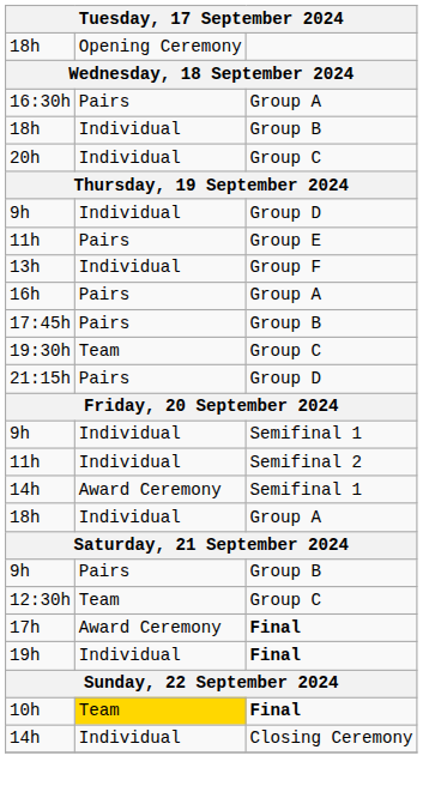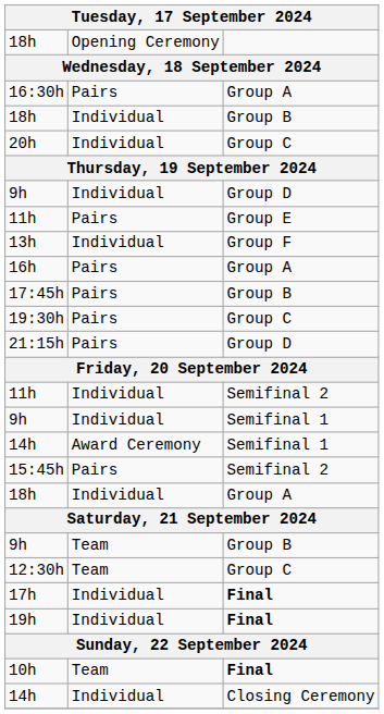19:30h | column 2: Team -> Pairs
rows swapped: 9h / Semifinal 1 <-> 11h / Semifinal 2
+ row: 15:45h | Pairs | Semifinal 2
9h / Group B | column 2: Pairs -> Team
17h | column 2: Award Ceremony -> Individual
10h | column 2: gold background -> no background
